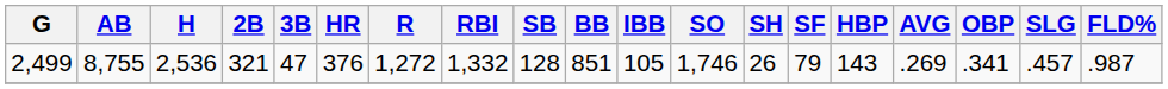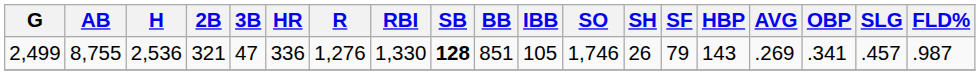2,499 | HR: 376 -> 336
2,499 | R: 1,272 -> 1,276
2,499 | RBI: 1,332 -> 1,330
2,499 | SB: normal -> bold
